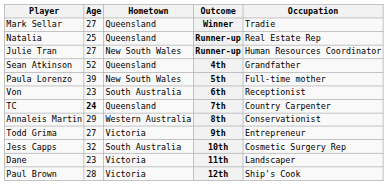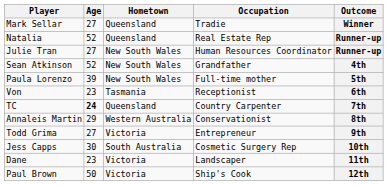columns swapped: Occupation <-> Outcome
Natalia | Age: 25 -> 52
Sean Atkinson | Hometown: Queensland -> New South Wales
Von | Hometown: South Australia -> Tasmania
Jess Capps | Age: 32 -> 30
Paul Brown | Age: 28 -> 50
